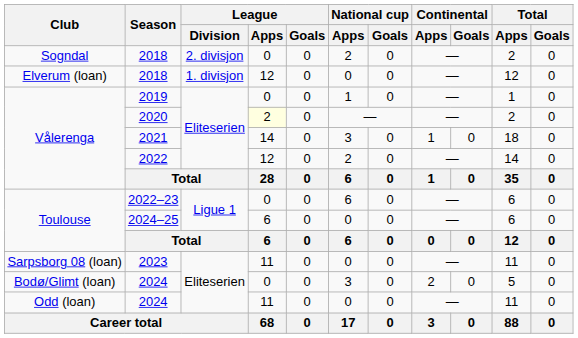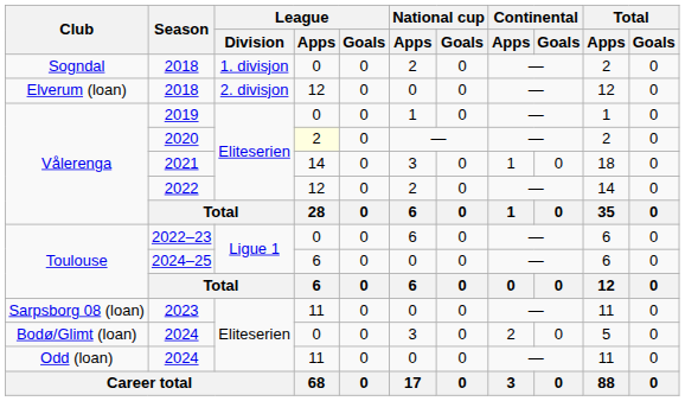Sogndal / 2018 | League / Division: 2. divisjon -> 1. divisjon
Elverum (loan) / 2018 | League / Division: 1. divisjon -> 2. divisjon
